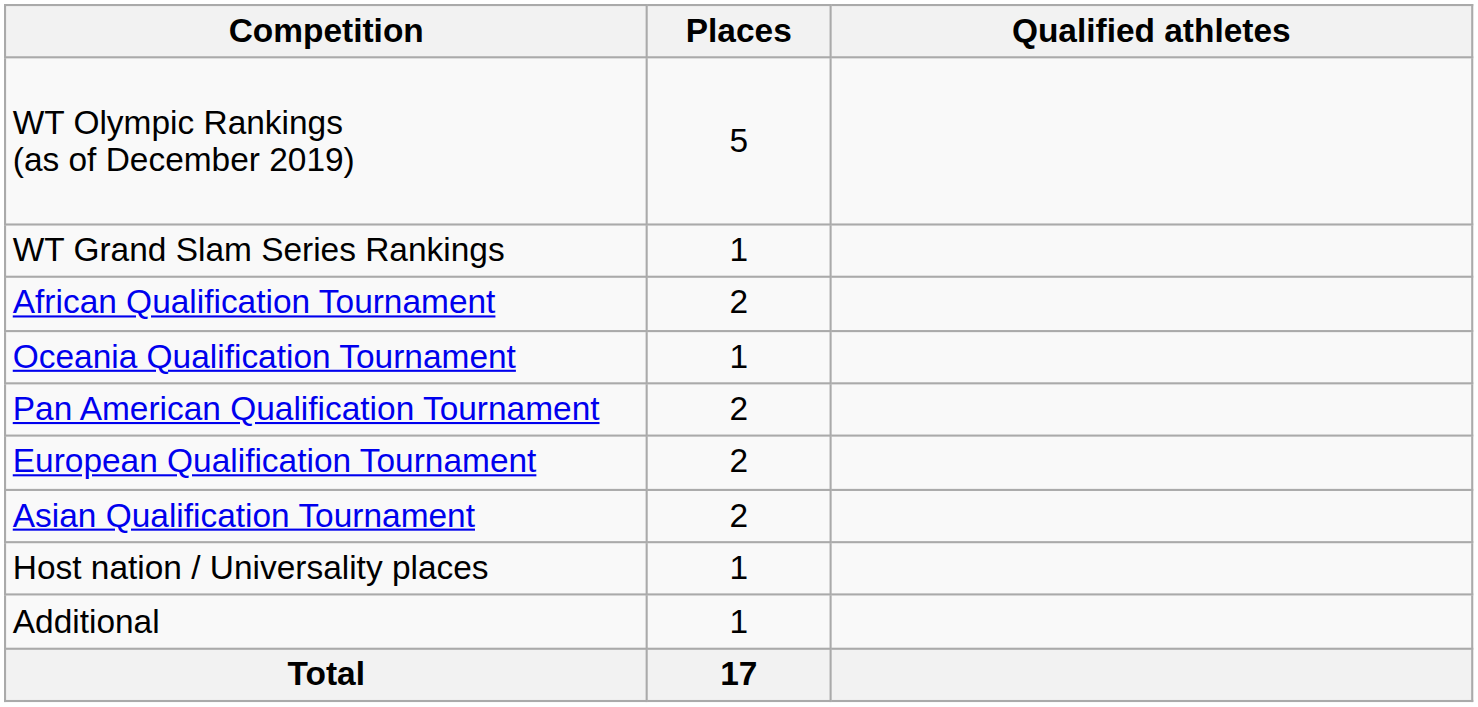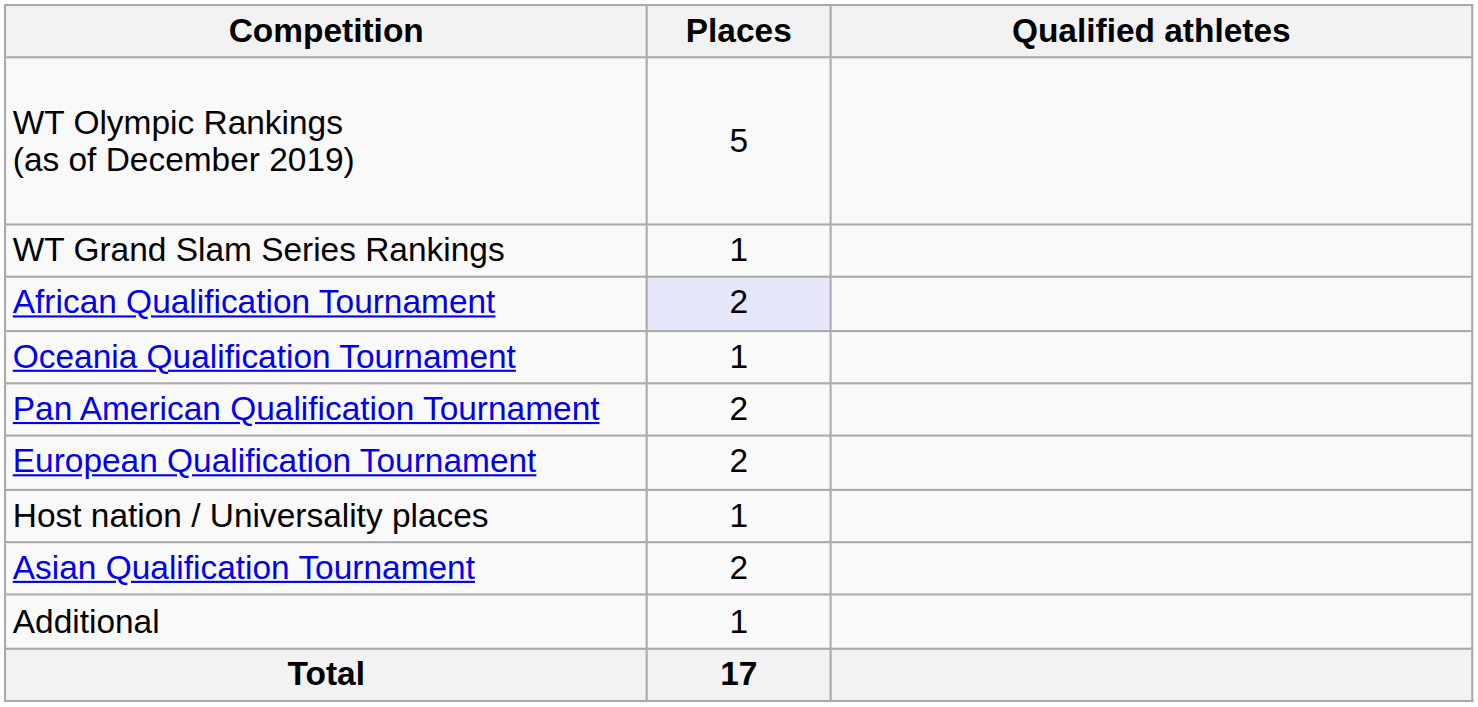African Qualification Tournament | Places: no background -> lavender background
rows swapped: Asian Qualification Tournament <-> Host nation / Universality places
